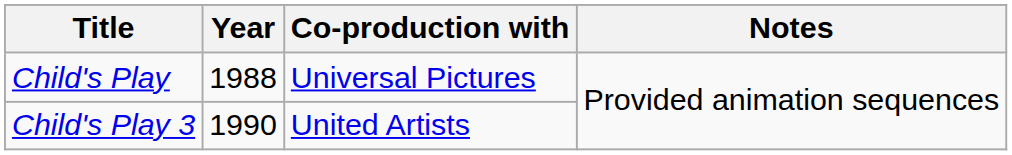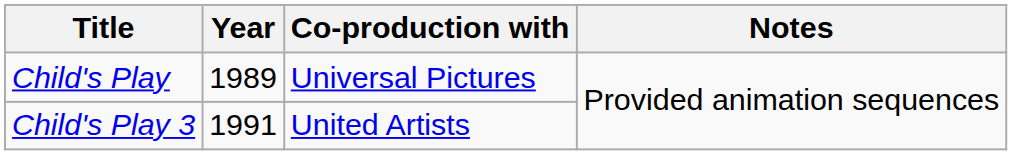Child's Play | Year: 1988 -> 1989
Child's Play 3 | Year: 1990 -> 1991
